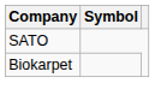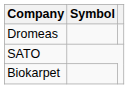+ row: Dromeas
